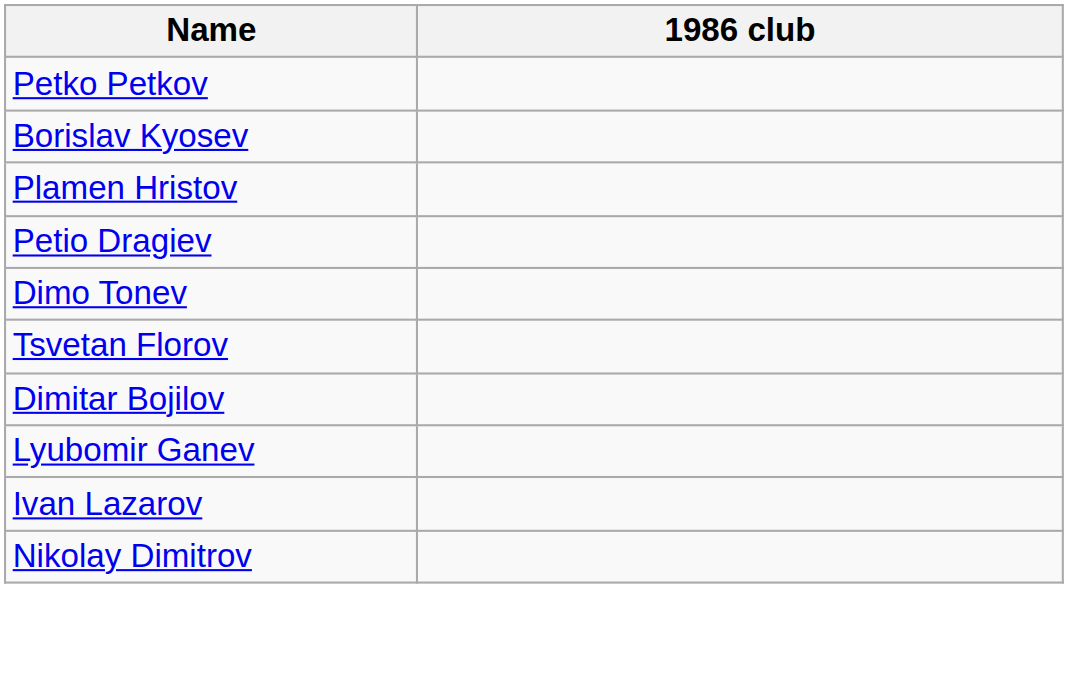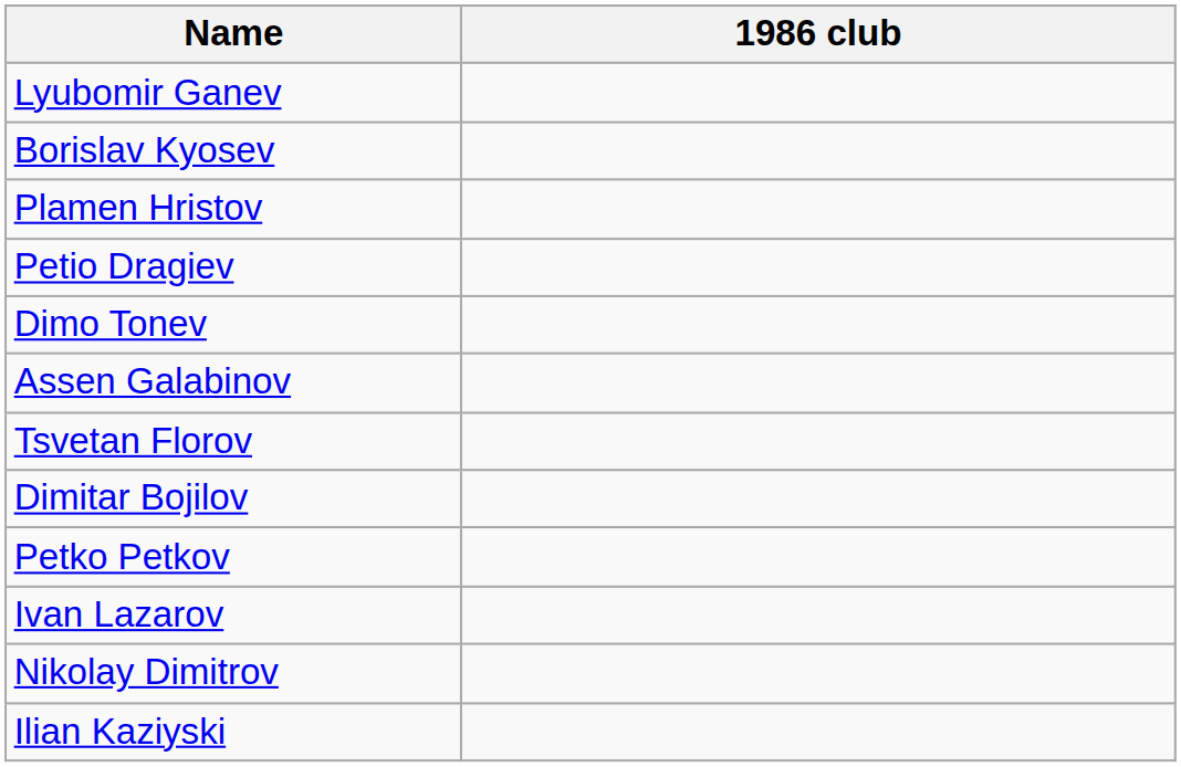rows swapped: Petko Petkov <-> Lyubomir Ganev
+ row: Assen Galabinov
+ row: Ilian Kaziyski
